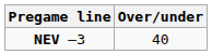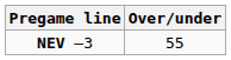NEV –3 | Over/under: 40 -> 55
